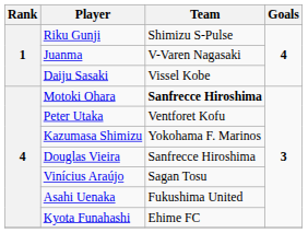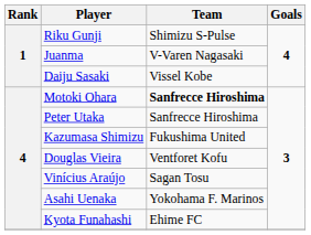Peter Utaka | Team: Ventforet Kofu -> Sanfrecce Hiroshima
Kazumasa Shimizu | Team: Yokohama F. Marinos -> Fukushima United
Douglas Vieira | Team: Sanfrecce Hiroshima -> Ventforet Kofu
Asahi Uenaka | Team: Fukushima United -> Yokohama F. Marinos
